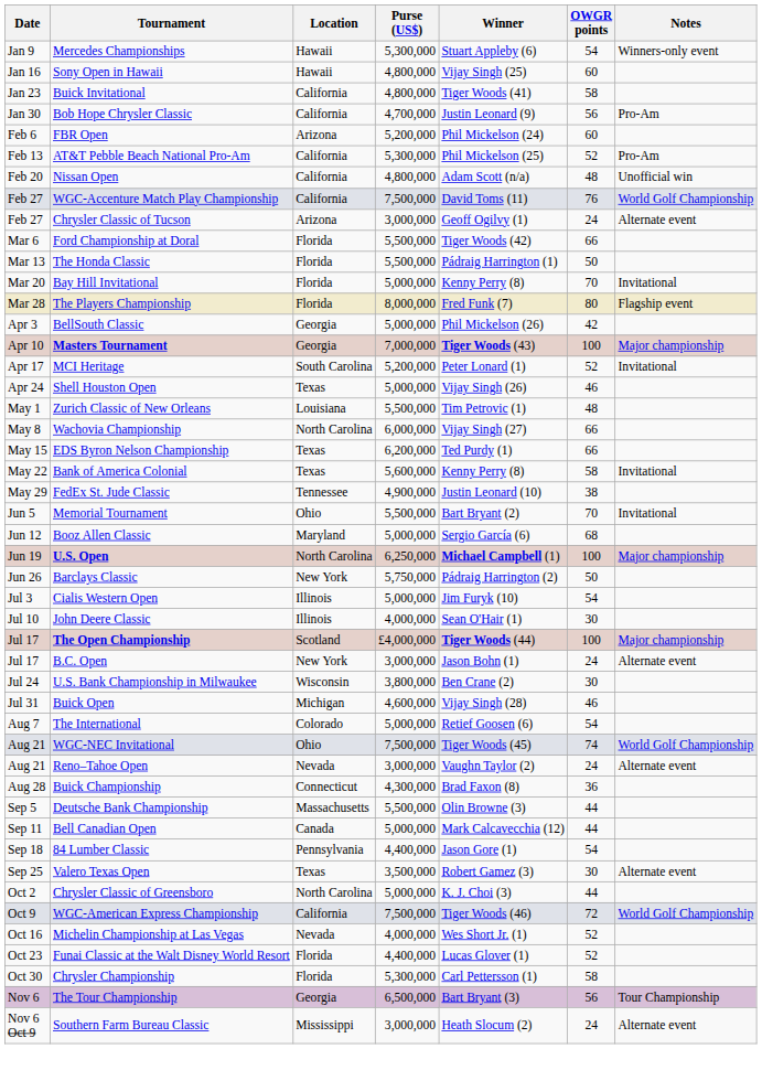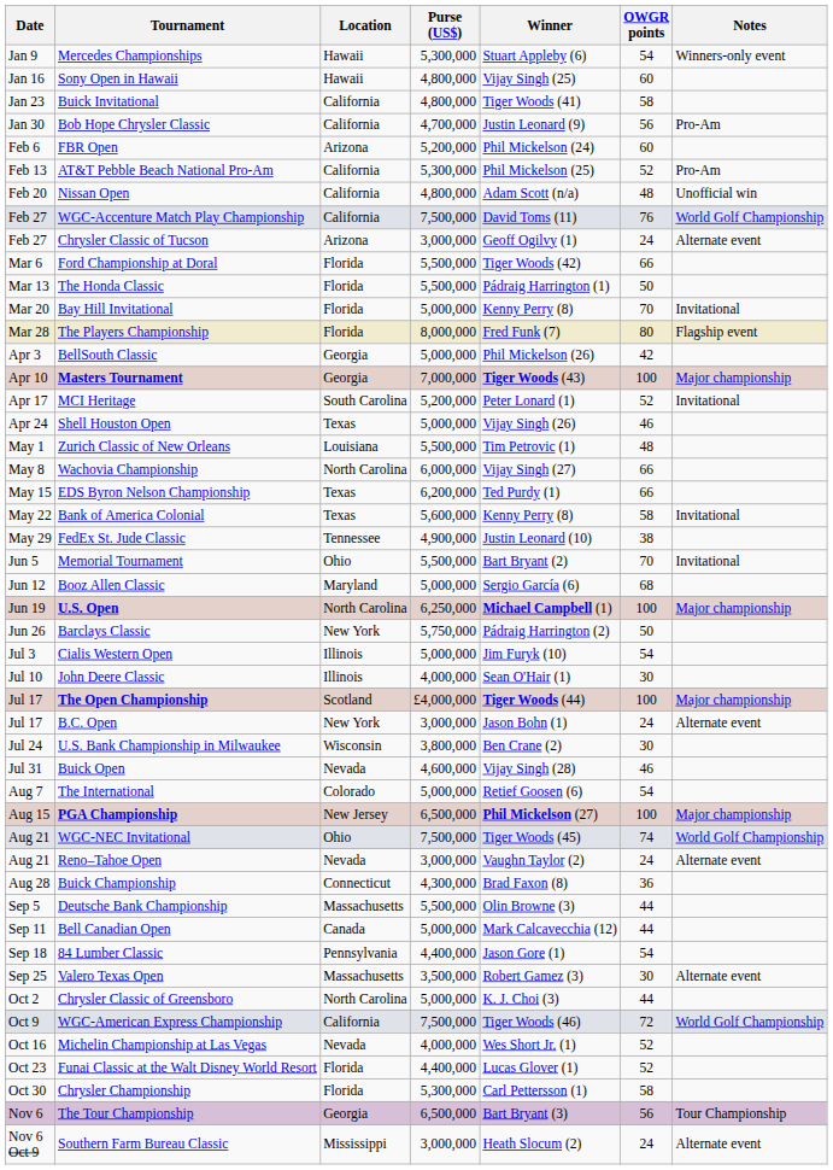Buick Open | Location: Michigan -> Nevada
+ row: Aug 15 | PGA Championship | New Jersey | 6,500,000 | Phil Mickelson (27) | 100 | Major championship
Valero Texas Open | Location: Texas -> Massachusetts
